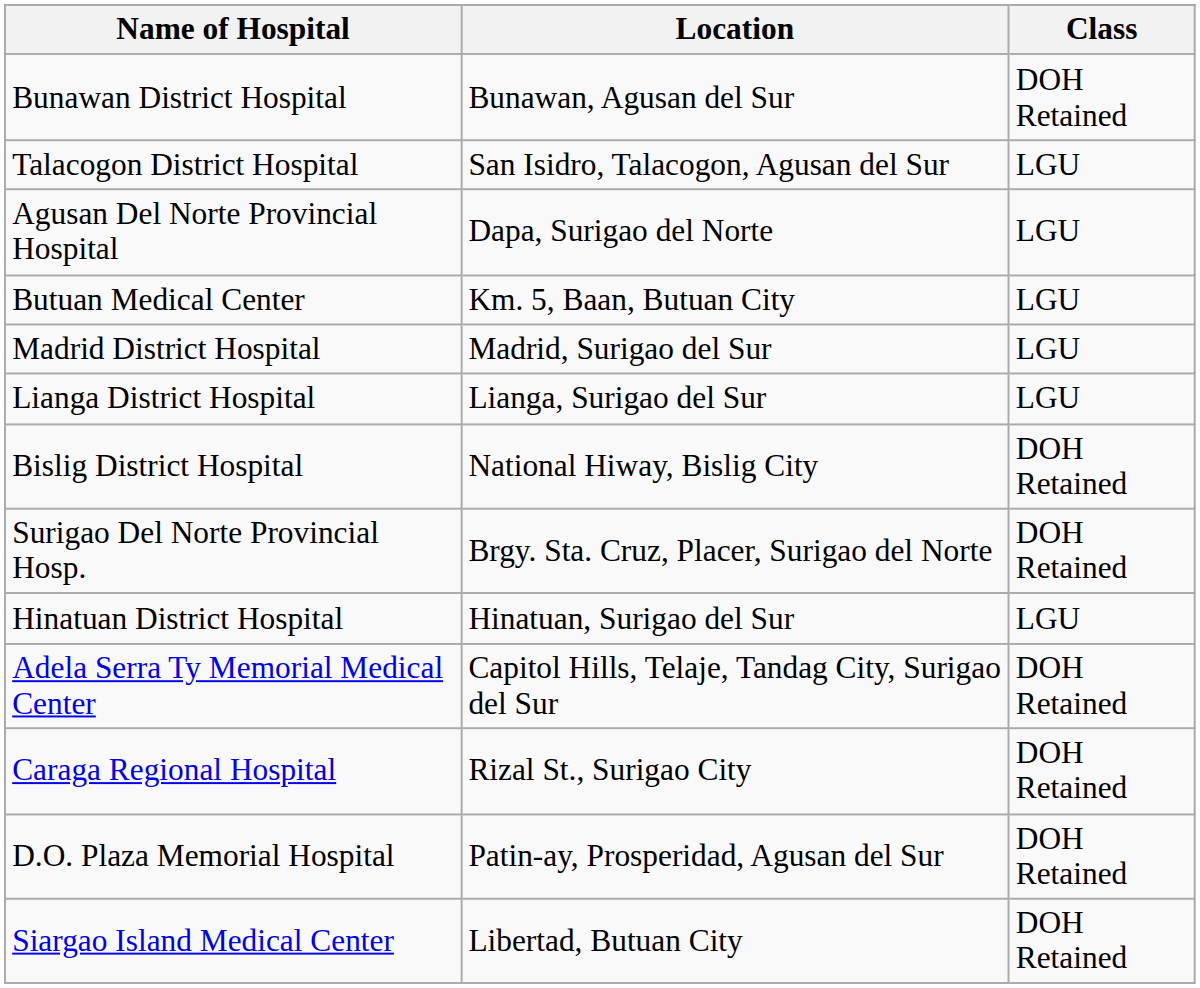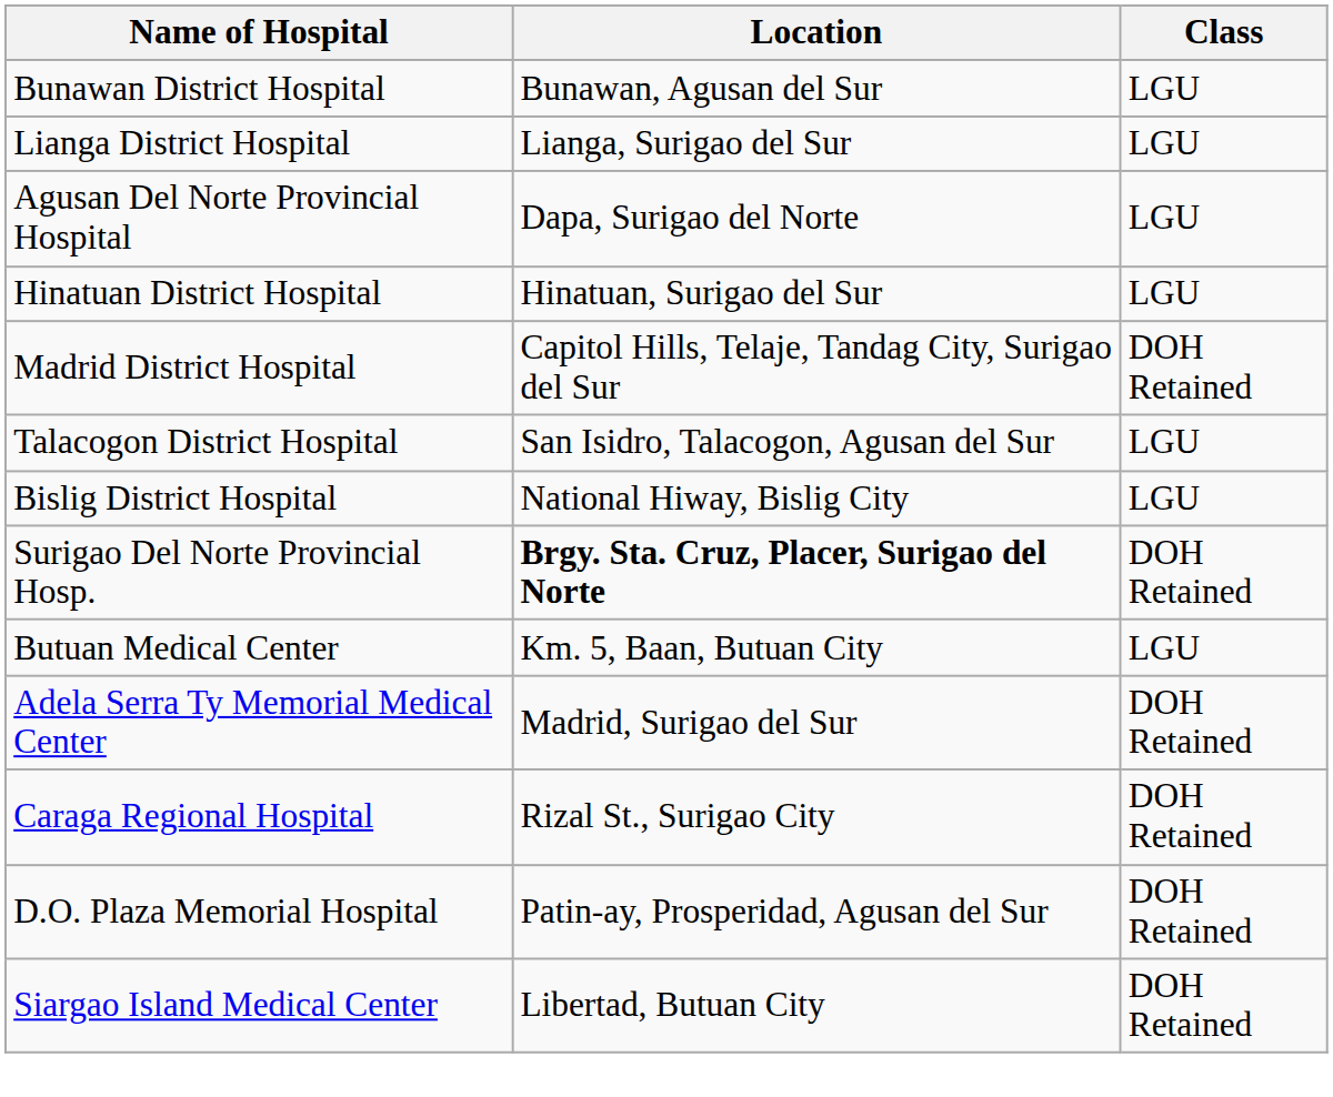Bunawan District Hospital | Class: DOH Retained -> LGU
rows swapped: Talacogon District Hospital <-> Lianga District Hospital
rows swapped: Hinatuan District Hospital <-> Butuan Medical Center
Madrid District Hospital | Location: Madrid, Surigao del Sur -> Capitol Hills, Telaje, Tandag City, Surigao del Sur
Madrid District Hospital | Class: LGU -> DOH Retained
Bislig District Hospital | Class: DOH Retained -> LGU
Surigao Del Norte Provincial Hosp. | Location: normal -> bold
Adela Serra Ty Memorial Medical Center | Location: Capitol Hills, Telaje, Tandag City, Surigao del Sur -> Madrid, Surigao del Sur
